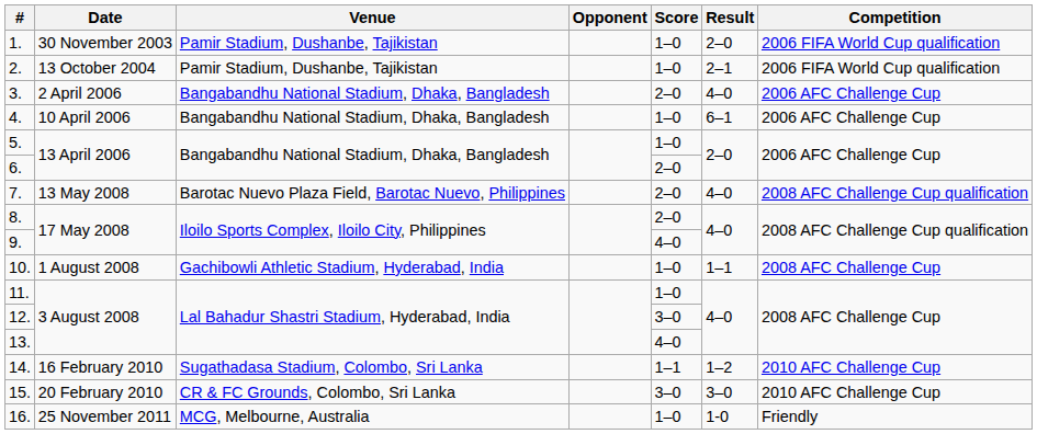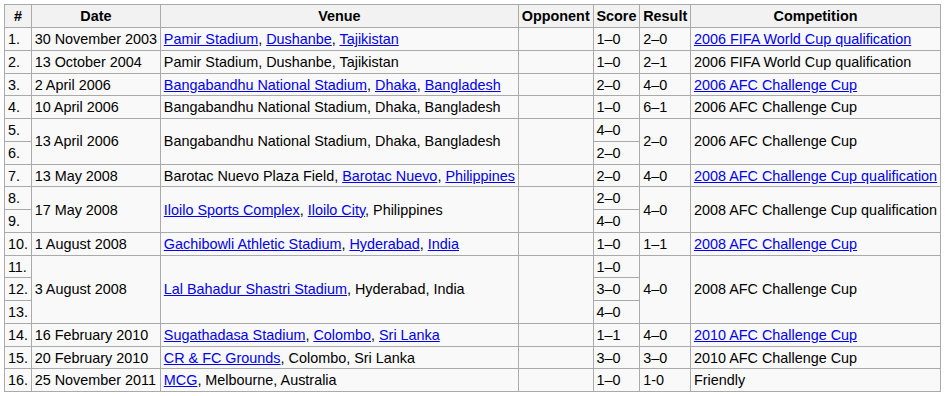5. | Score: 1–0 -> 4–0
14. | Result: 1–2 -> 4–0
